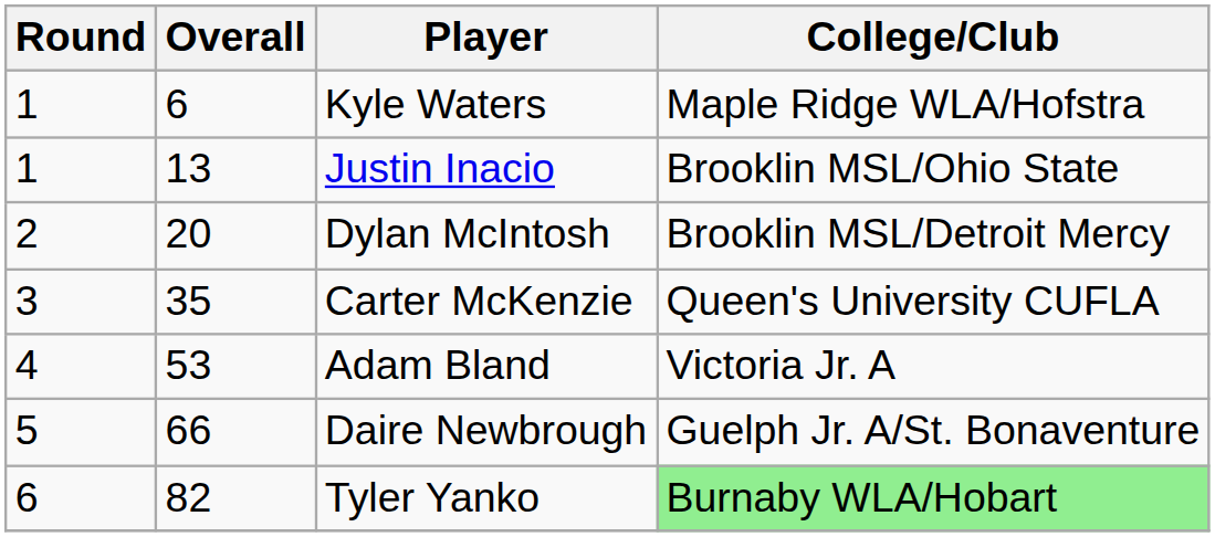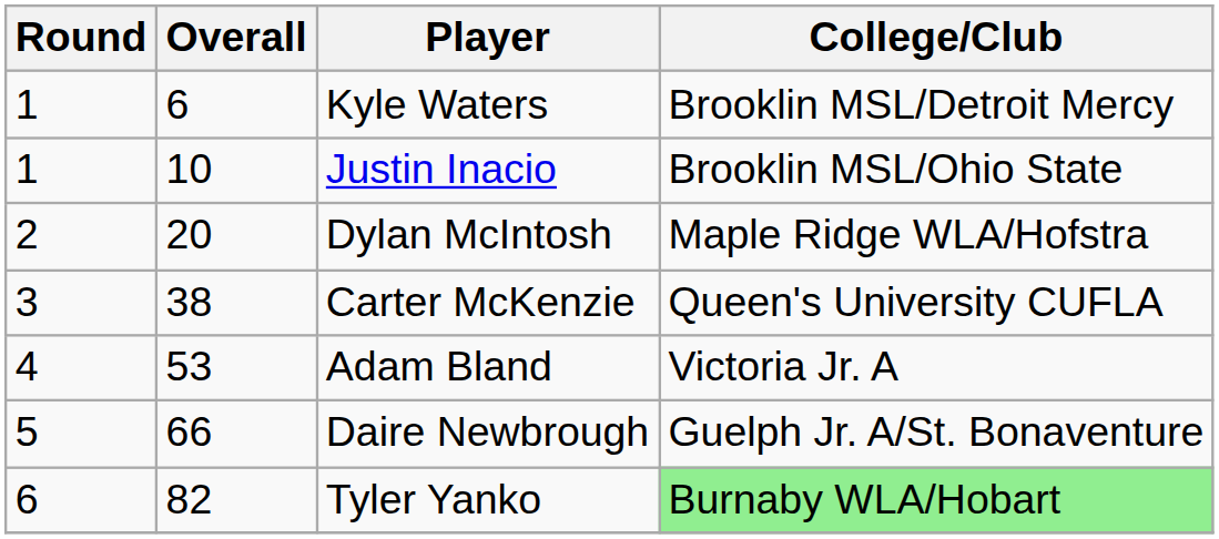Kyle Waters | College/Club: Maple Ridge WLA/Hofstra -> Brooklin MSL/Detroit Mercy
Justin Inacio | Overall: 13 -> 10
Dylan McIntosh | College/Club: Brooklin MSL/Detroit Mercy -> Maple Ridge WLA/Hofstra
Carter McKenzie | Overall: 35 -> 38
